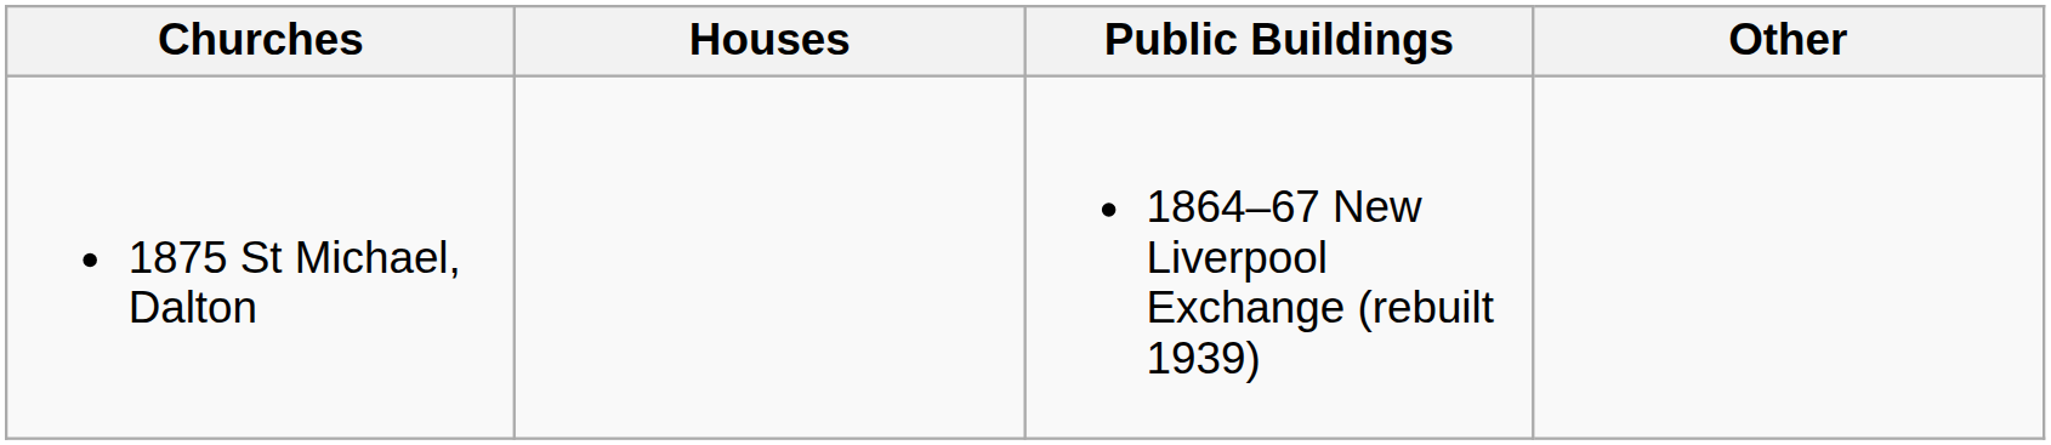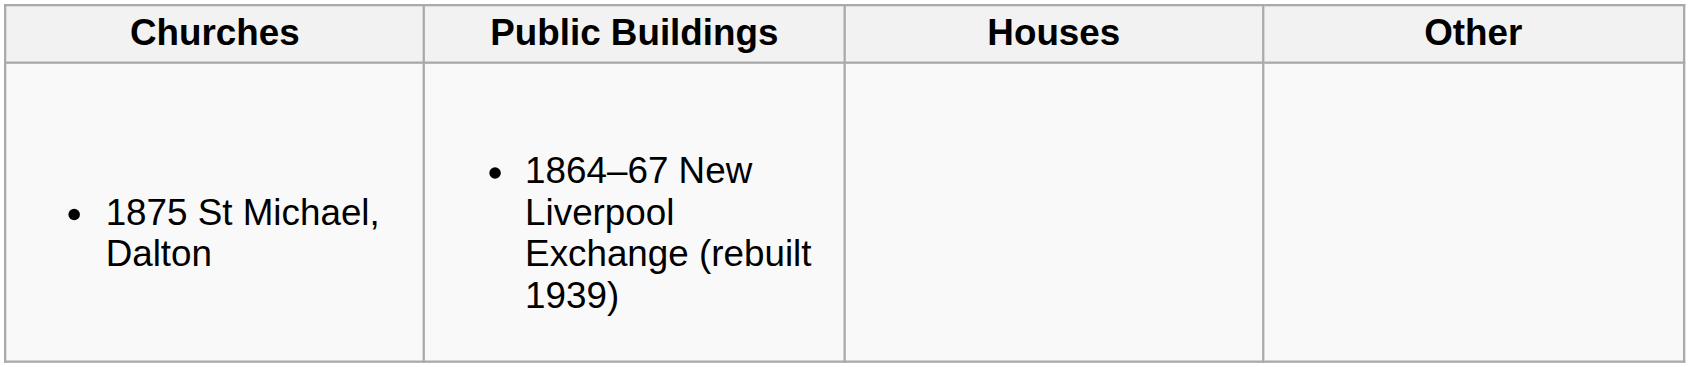columns swapped: Houses <-> Public Buildings
